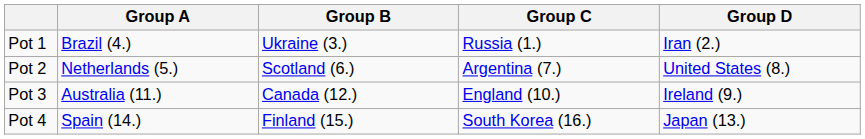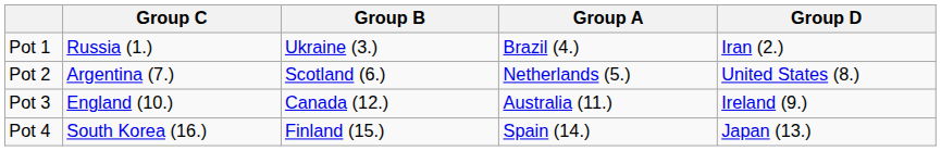columns swapped: Group A <-> Group C
